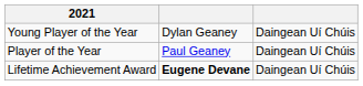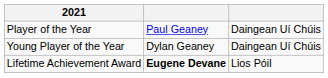rows swapped: Player of the Year <-> Young Player of the Year
Lifetime Achievement Award | column 3: Daingean Uí Chúis -> Lios Póil
